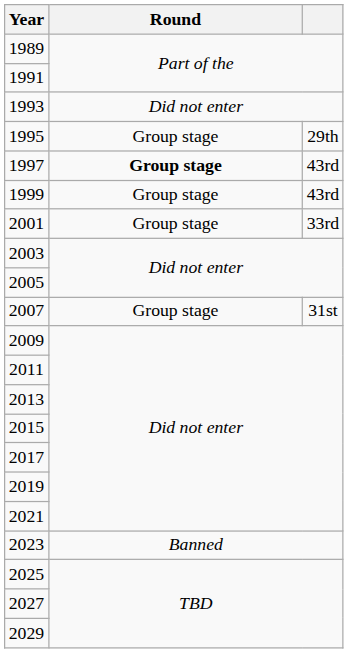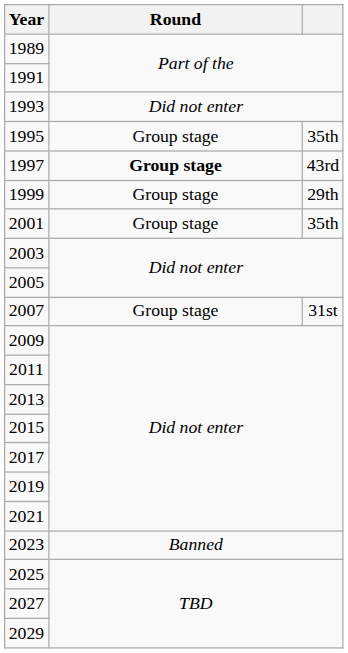1995 | column 3: 29th -> 35th
1999 | column 3: 43rd -> 29th
2001 | column 3: 33rd -> 35th
